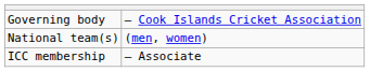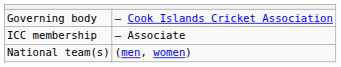rows swapped: National team(s) <-> ICC membership
